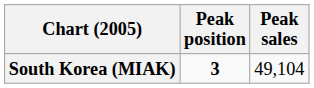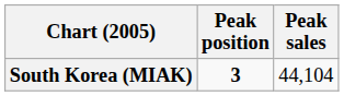South Korea (MIAK) | Peak sales: 49,104 -> 44,104
